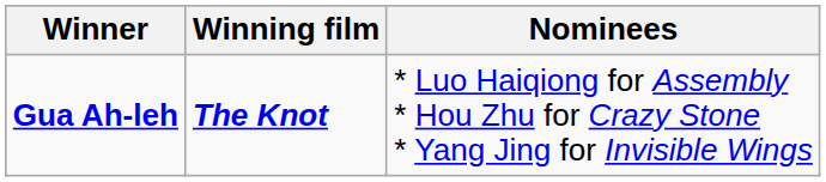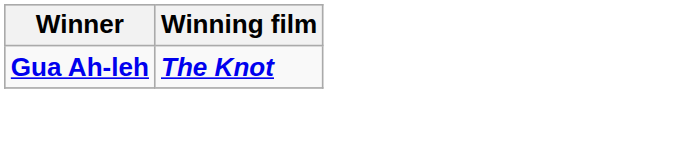- column: Nominees | * Luo Haiqiong for Assembly * Hou Zhu for Crazy Stone * Yang Jing for Invisible Wings
